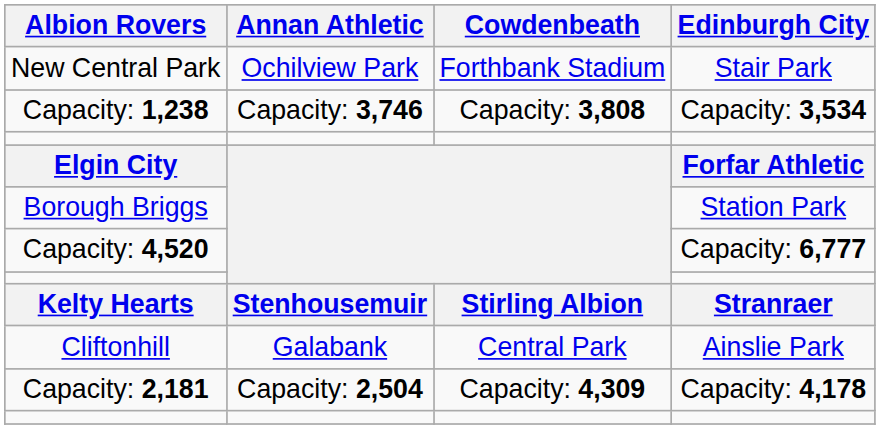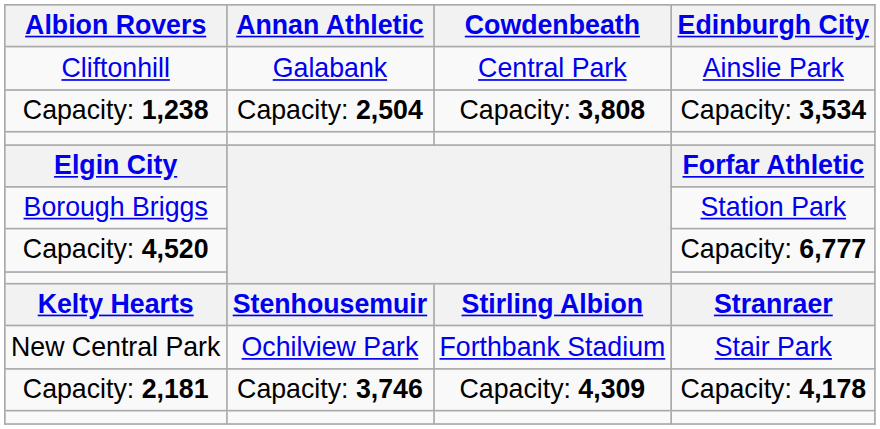rows swapped: Cliftonhill <-> New Central Park
Capacity: 1,238 | Annan Athletic: Capacity: 3,746 -> Capacity: 2,504
Capacity: 2,181 | Annan Athletic: Capacity: 2,504 -> Capacity: 3,746
